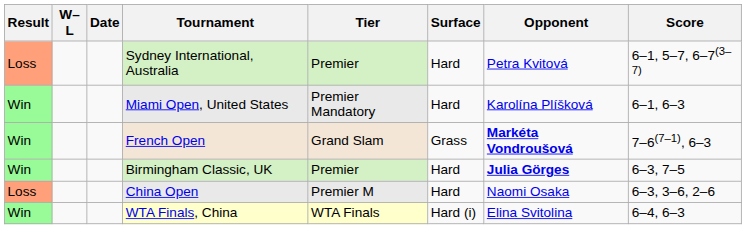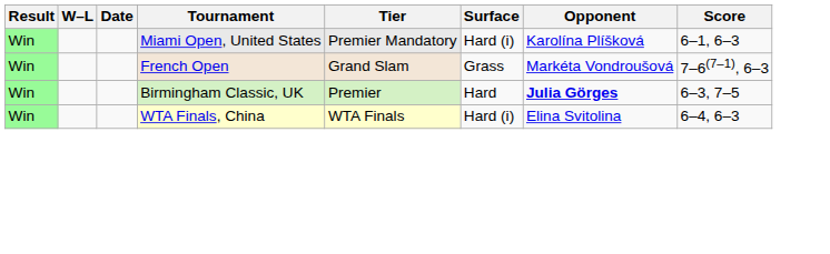- row: Loss | Sydney International, Australia | Premier | Hard | Petra Kvitová | 6–1, 5–7, 6–7(3–7)
Miami Open, United States | Surface: Hard -> Hard (i)
French Open | Opponent: bold -> normal
- row: Loss | China Open | Premier M | Hard | Naomi Osaka | 6–3, 3–6, 2–6
